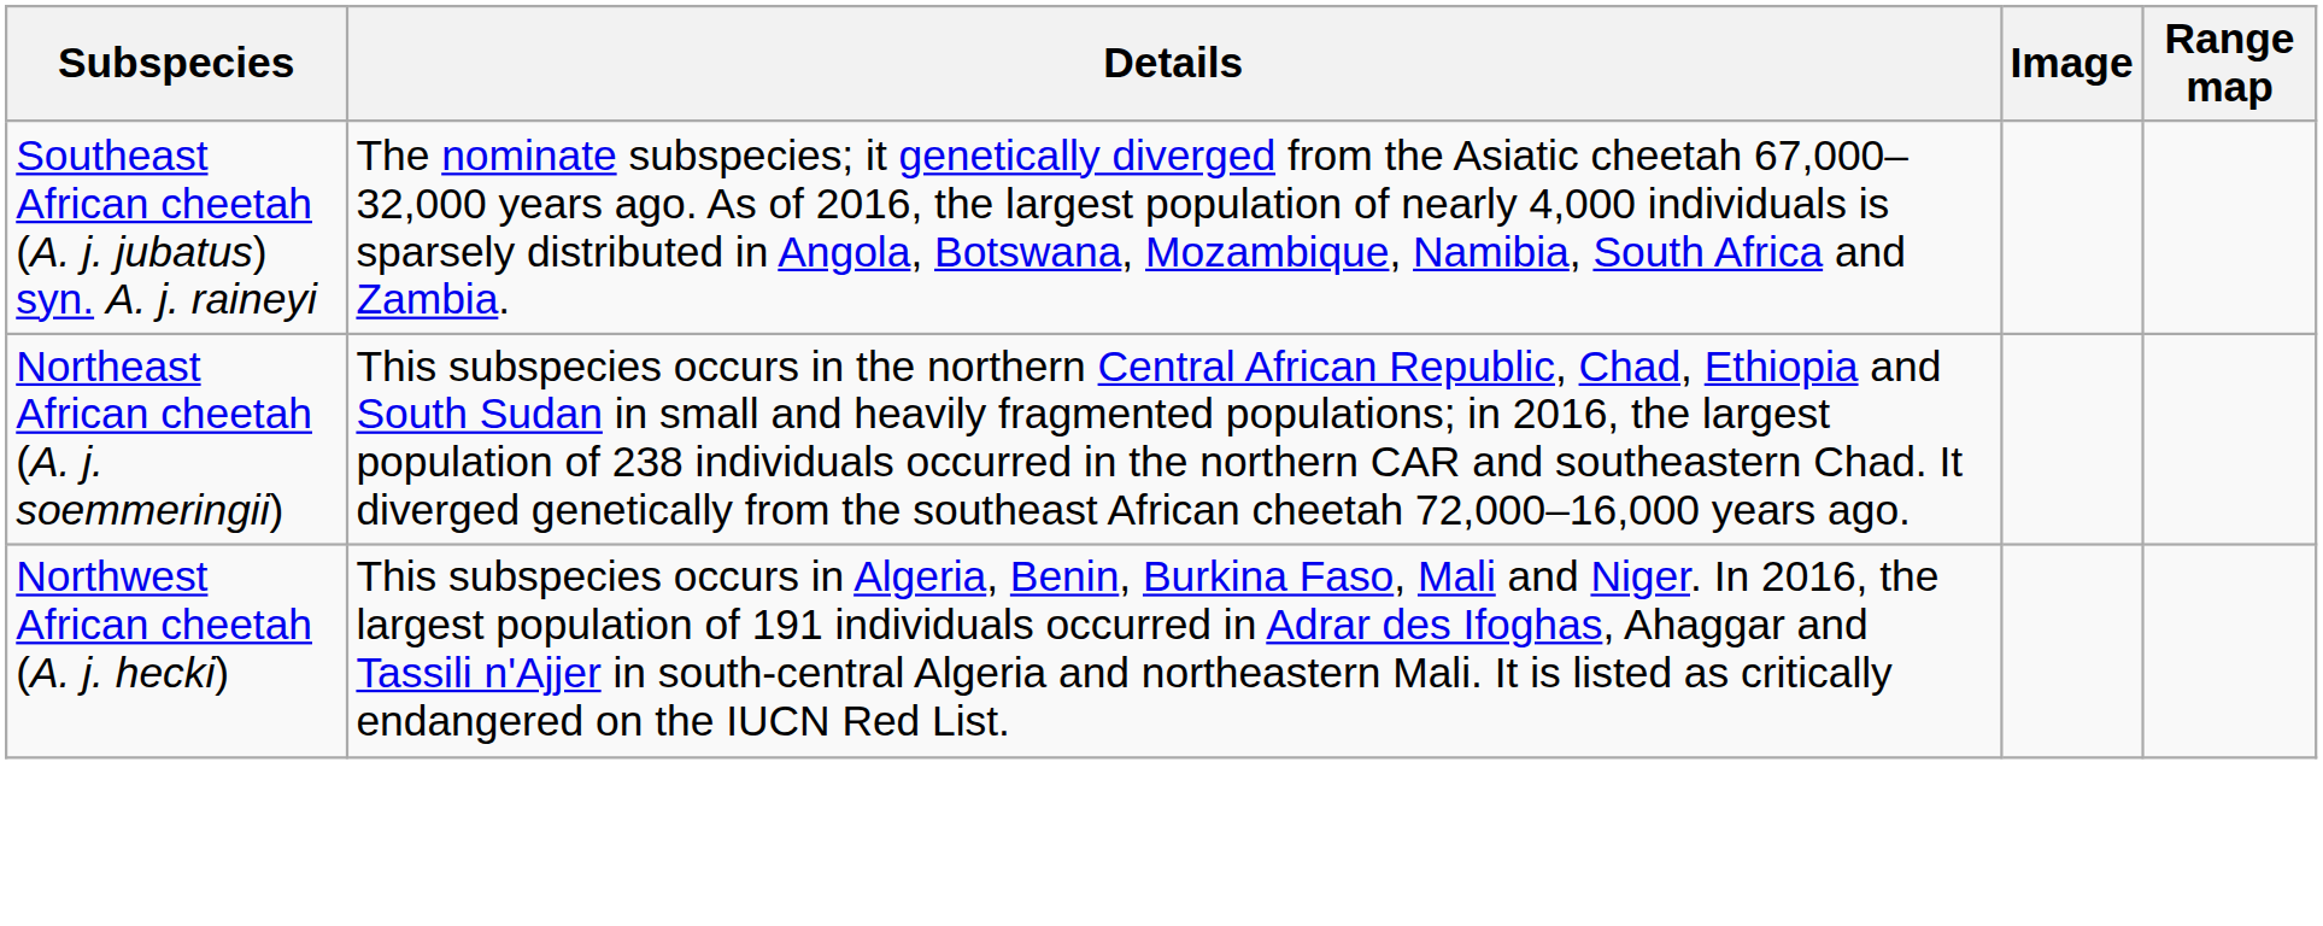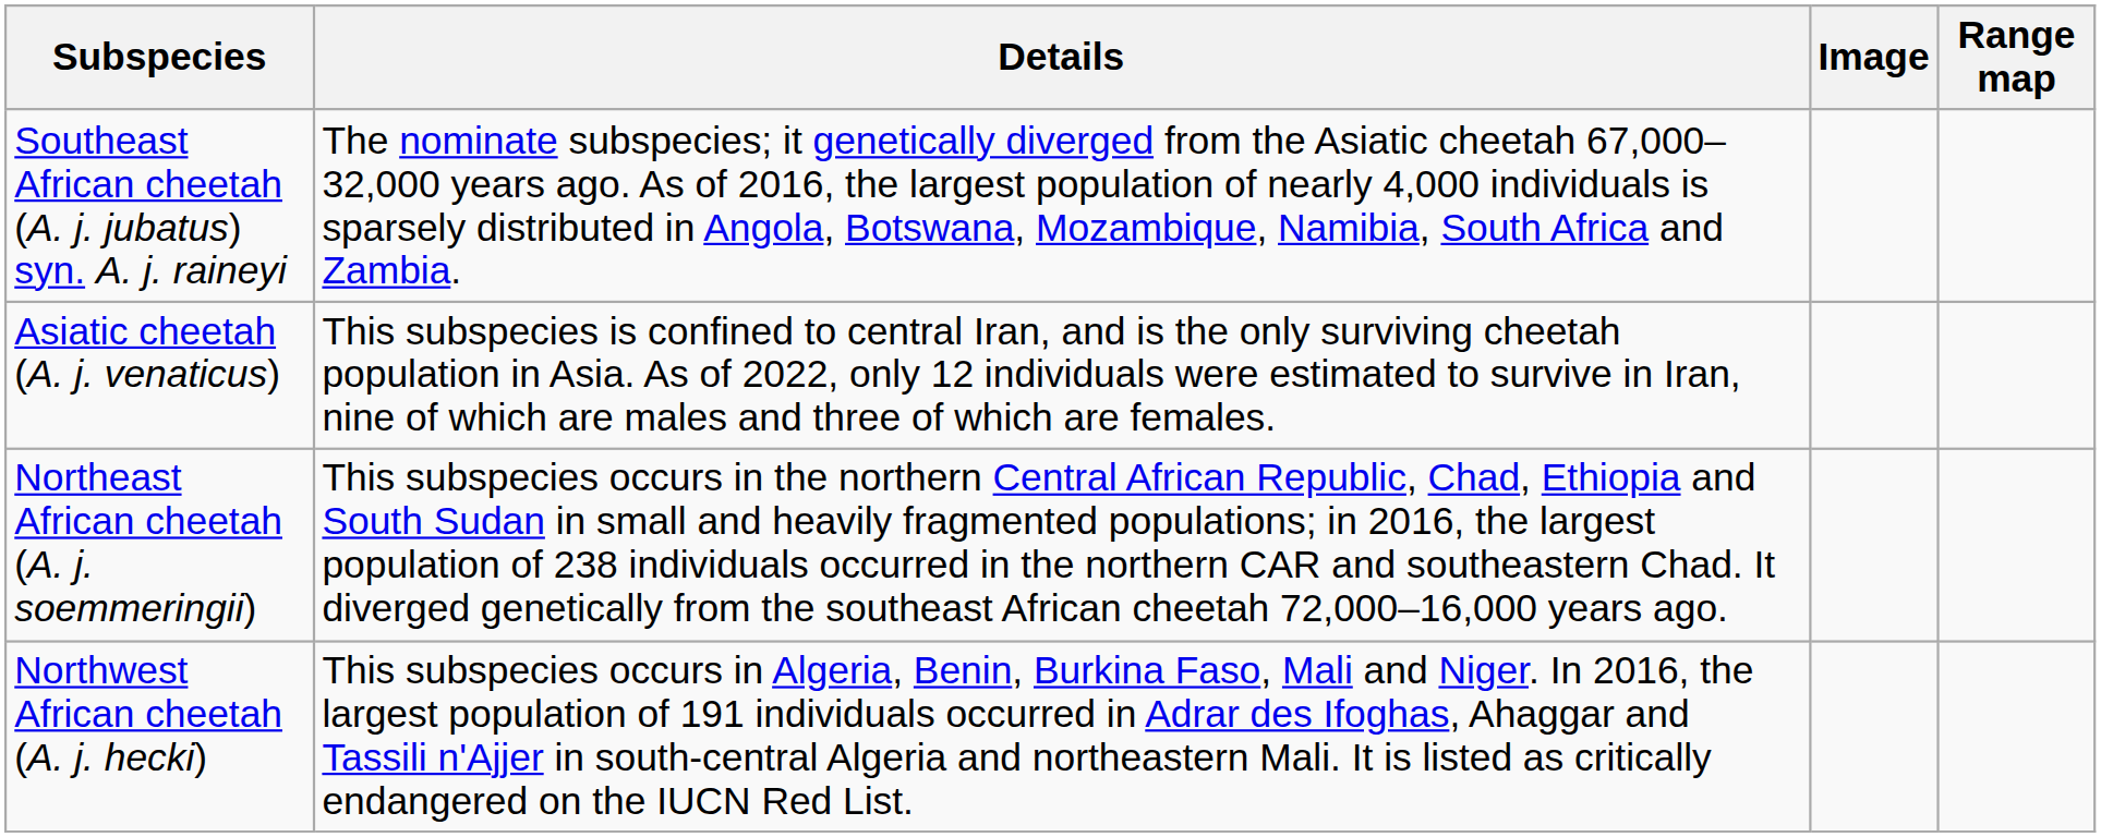+ row: Asiatic cheetah (A. j. venaticus) | This subspecies is confined to central Iran, and is the only surviving cheetah population in Asia. As of 2022, only 12 individuals were estimated to survive in Iran, nine of which are males and three of which are females.
